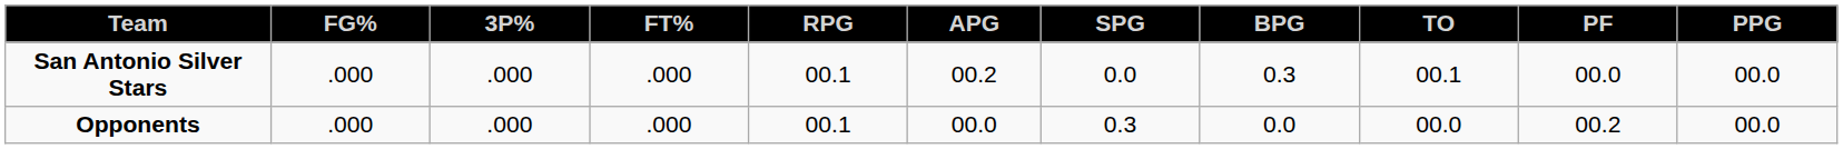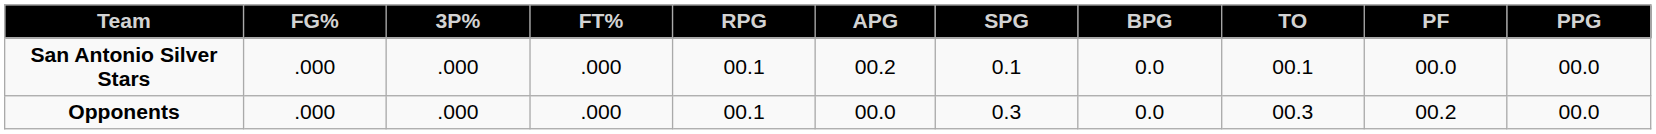San Antonio Silver Stars | SPG: 0.0 -> 0.1
San Antonio Silver Stars | BPG: 0.3 -> 0.0
Opponents | TO: 00.0 -> 00.3
